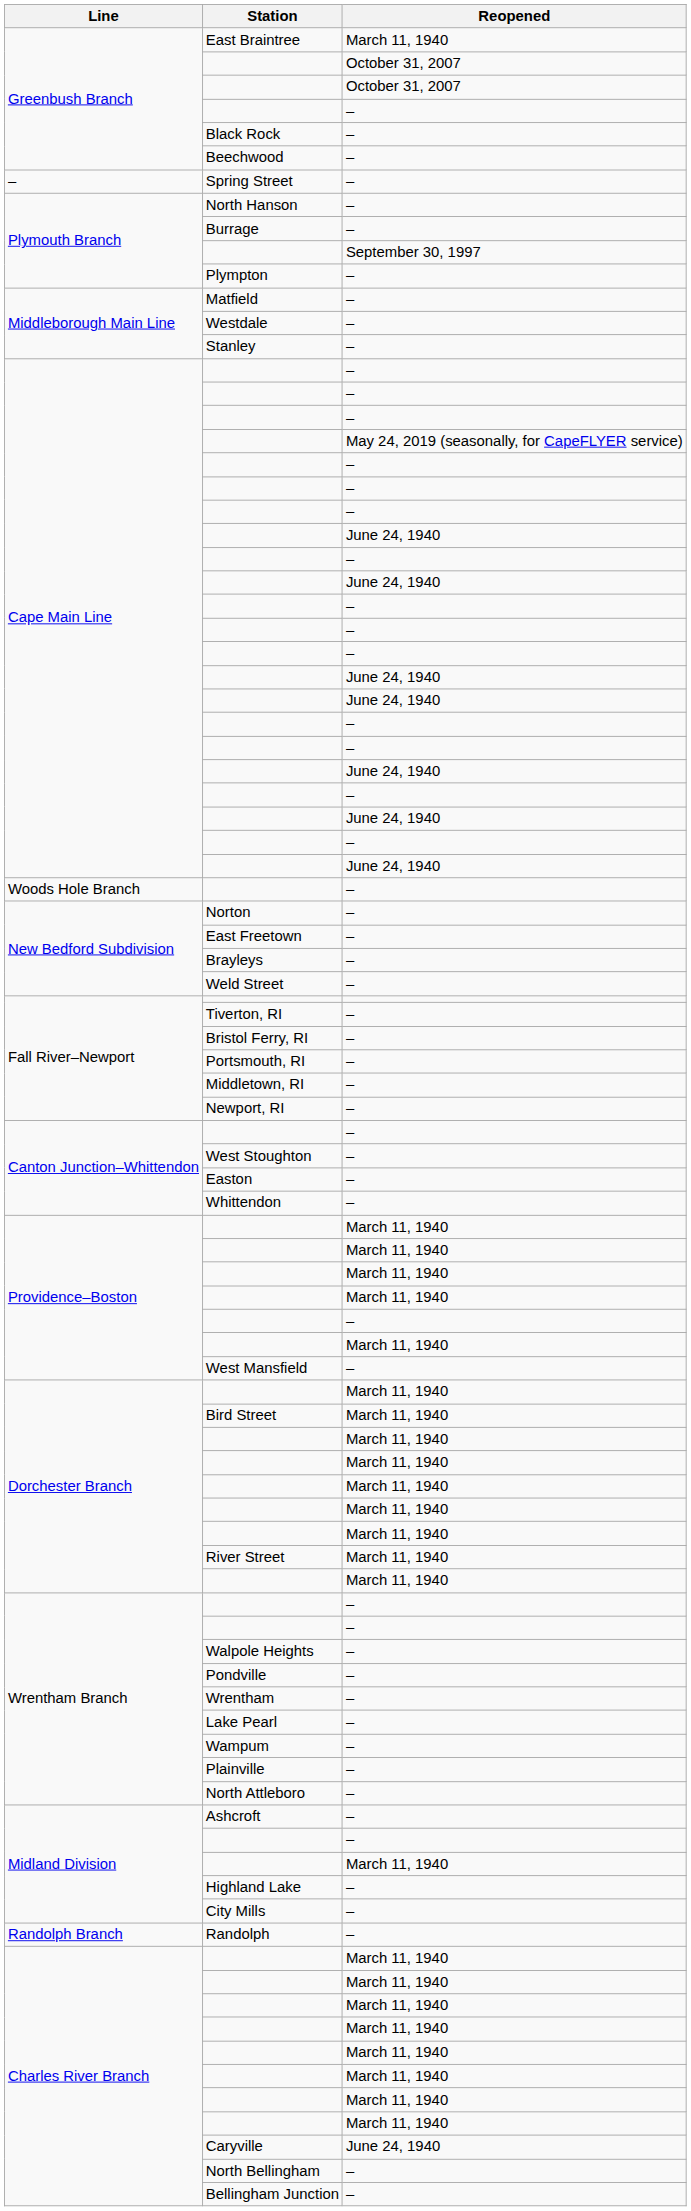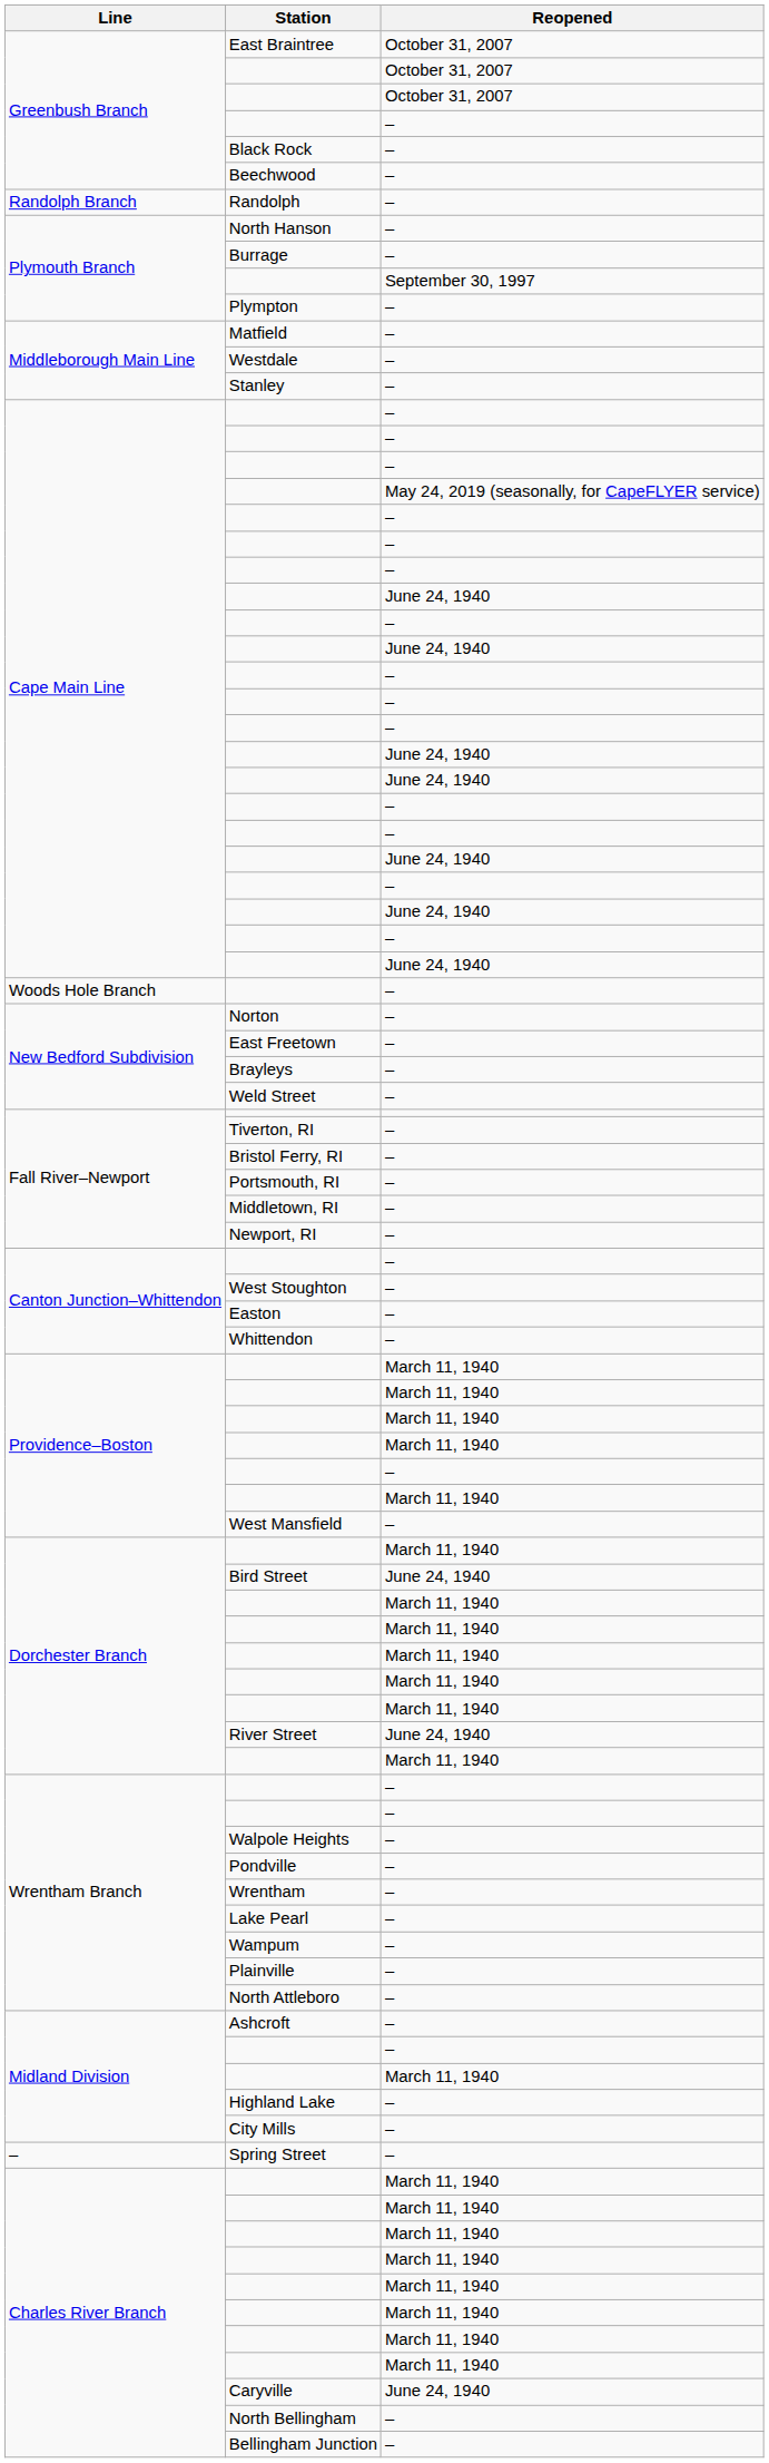East Braintree | Reopened: March 11, 1940 -> October 31, 2007
rows swapped: Randolph <-> Spring Street
Bird Street | Reopened: March 11, 1940 -> June 24, 1940
River Street | Reopened: March 11, 1940 -> June 24, 1940
